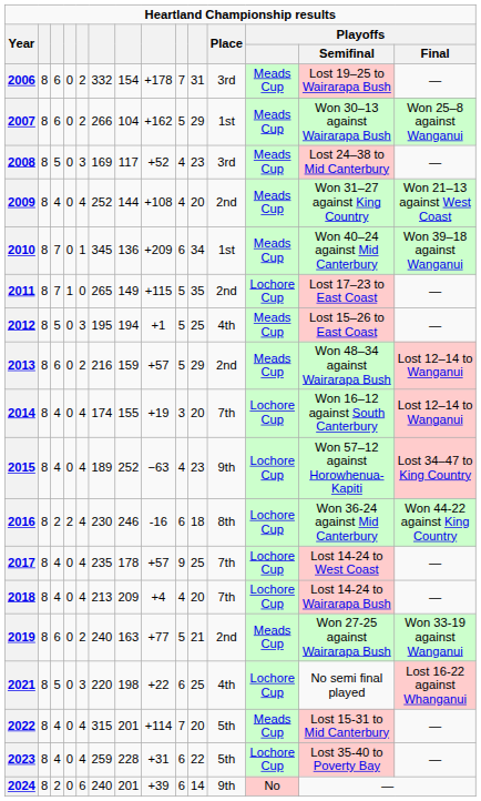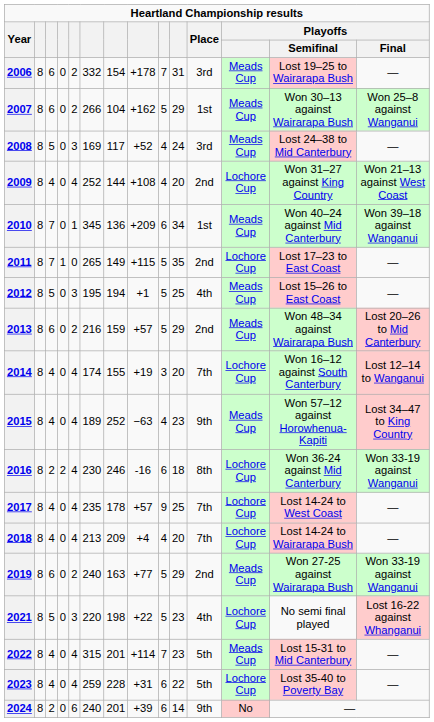2008 | column 10: 23 -> 24
2009 | Playoffs: Meads Cup -> Lochore Cup
2013 | Playoffs / Final: Lost 12–14 to Wanganui -> Lost 20–26 to Mid Canterbury
2015 | Playoffs: Lochore Cup -> Meads Cup
2016 | Playoffs / Final: Won 44-22 against King Country -> Won 33-19 against Wanganui
2019 | column 10: 21 -> 29
2021 | column 9: 6 -> 5
2021 | column 10: 25 -> 23
2022 | column 10: 20 -> 23
